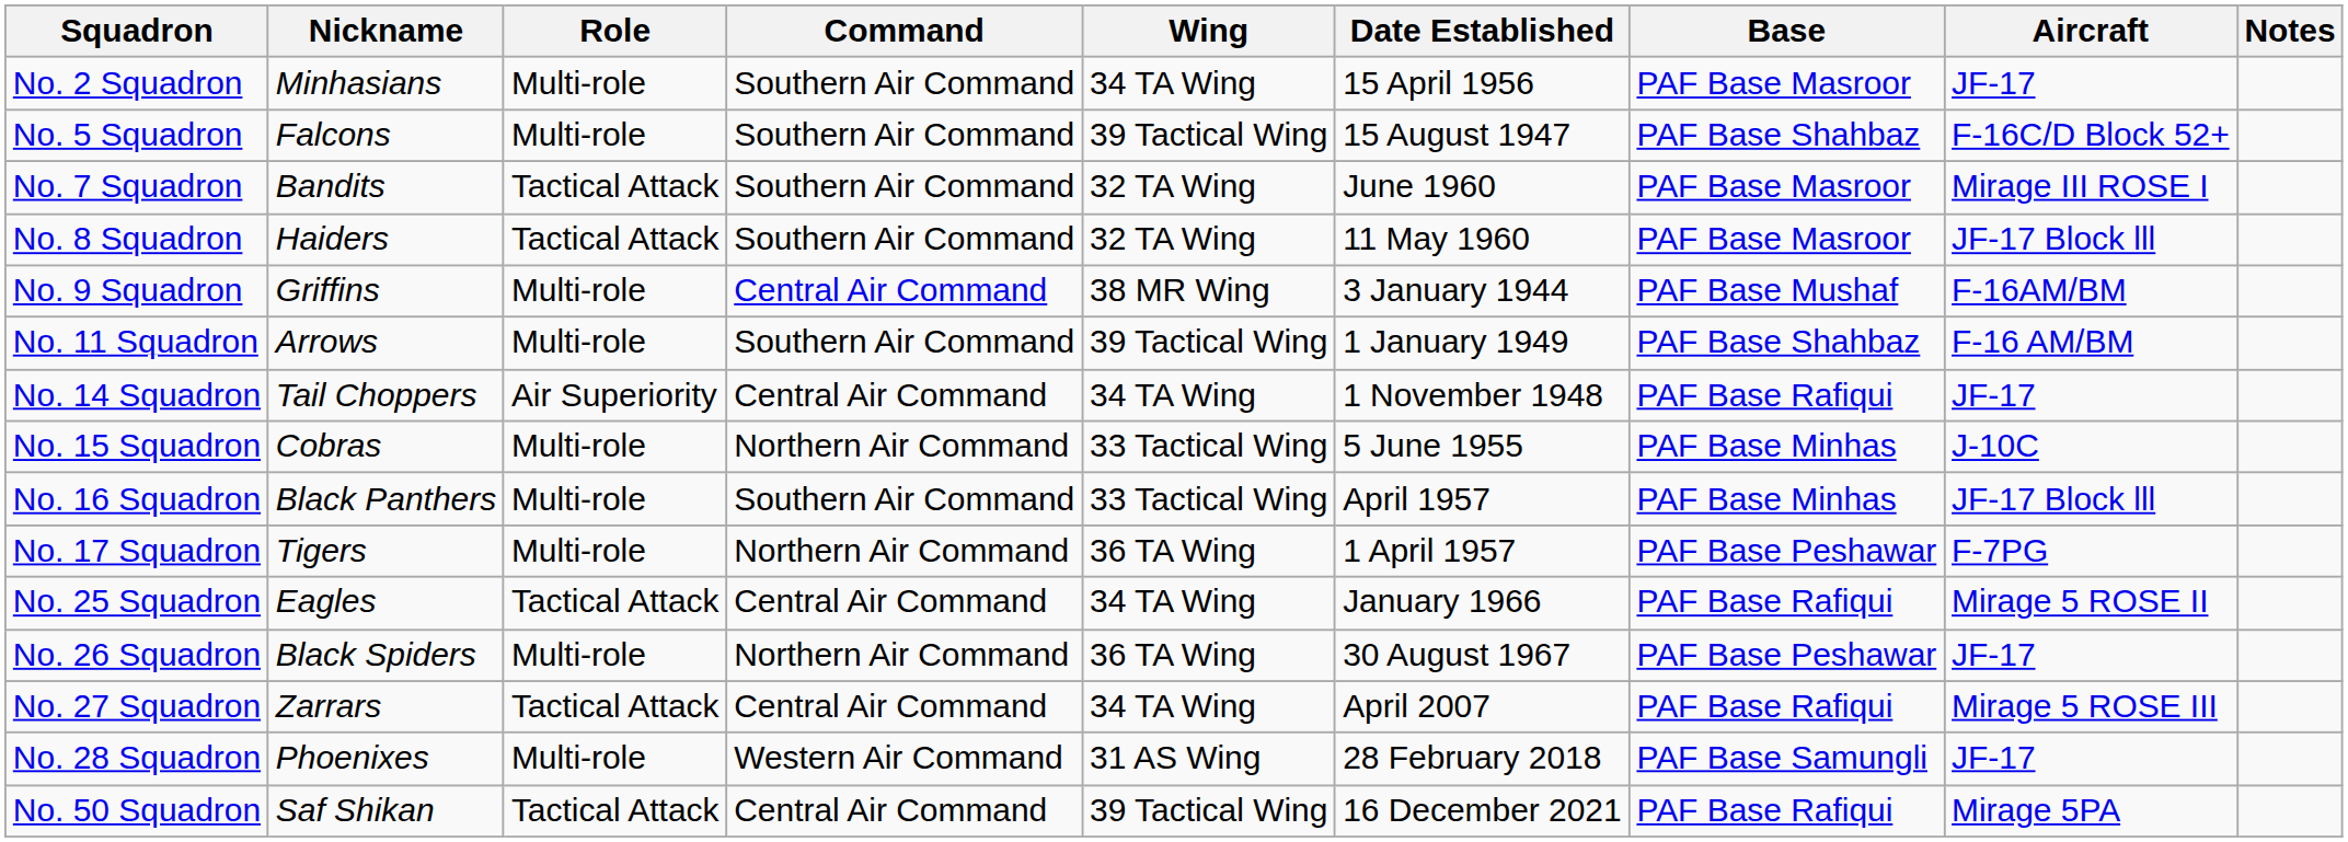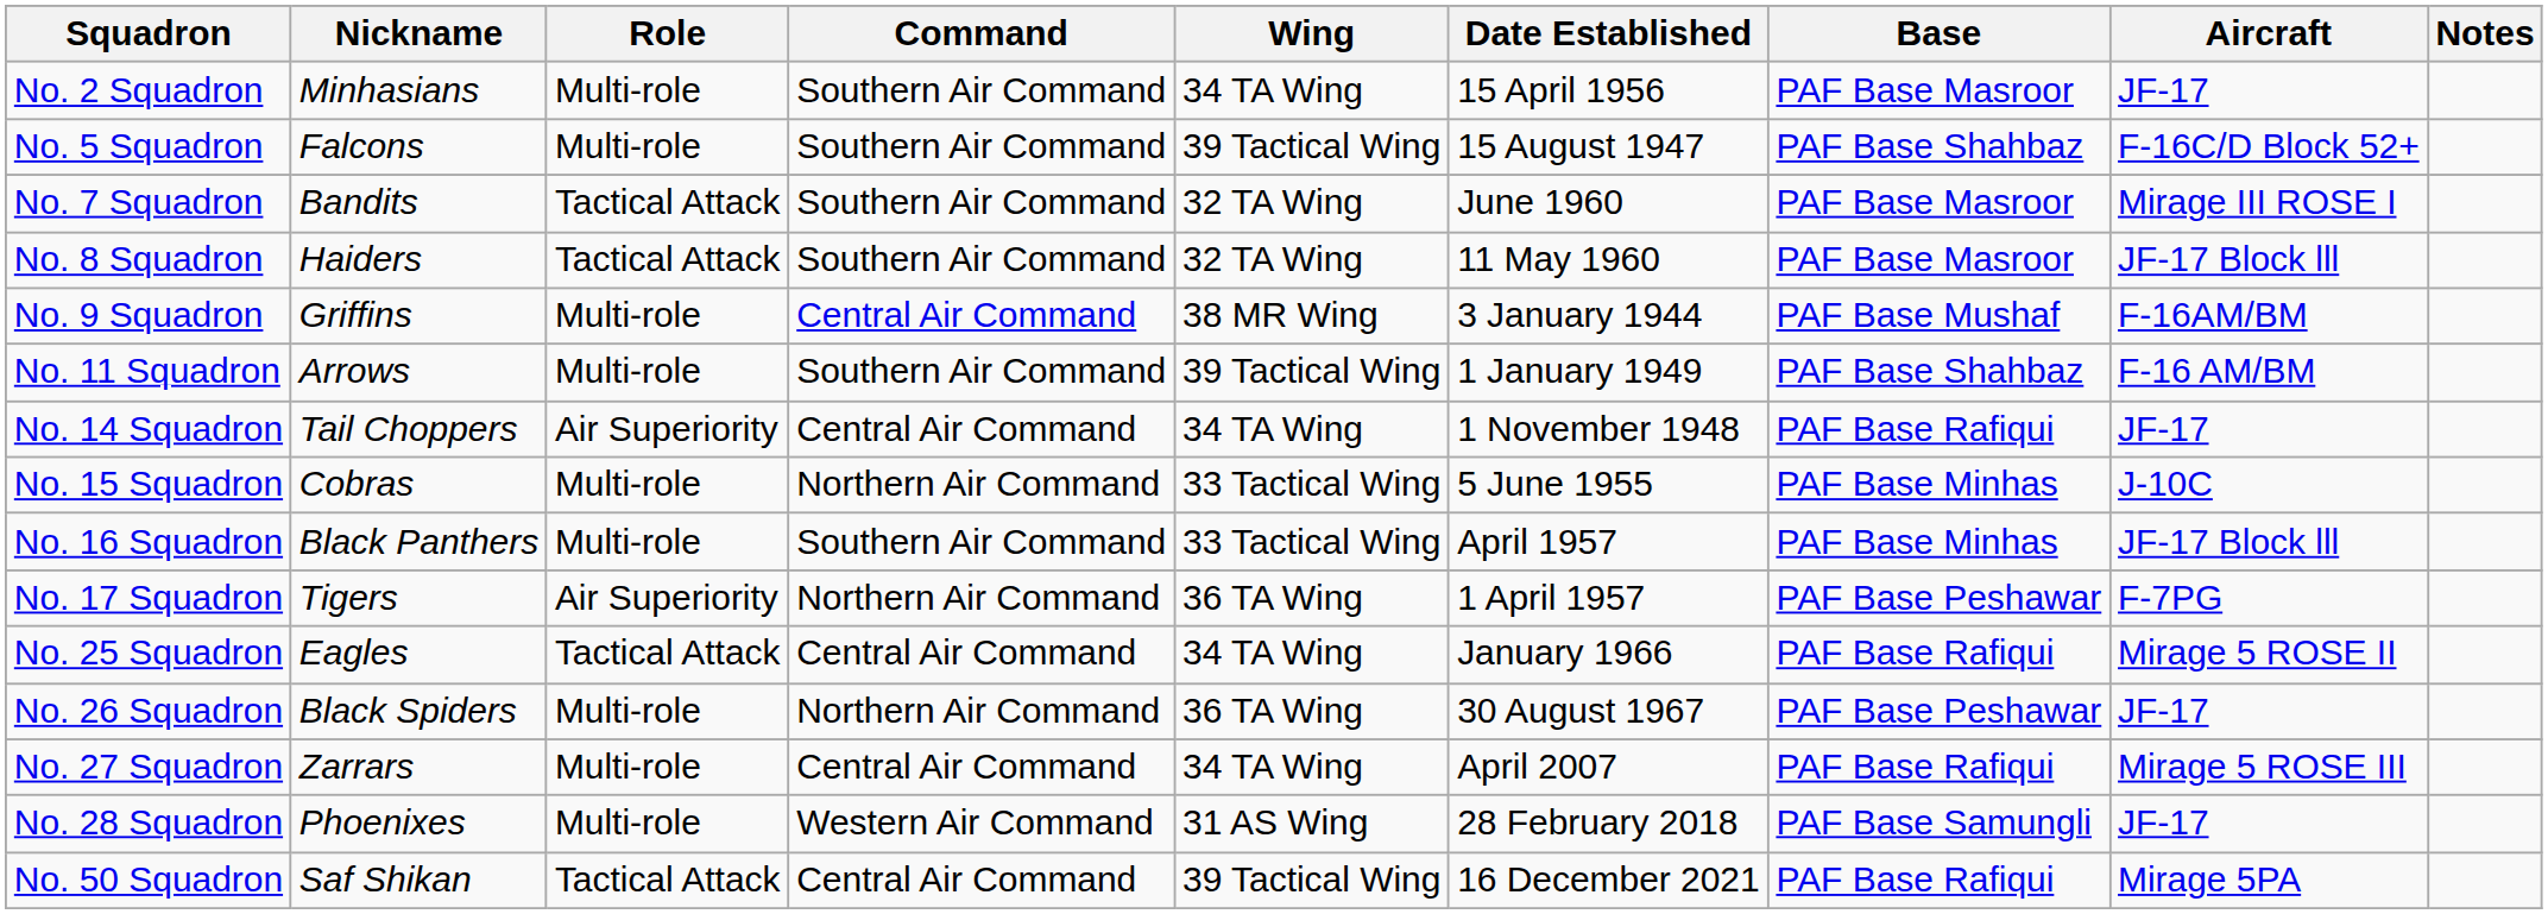No. 17 Squadron | Role: Multi-role -> Air Superiority
No. 27 Squadron | Role: Tactical Attack -> Multi-role
